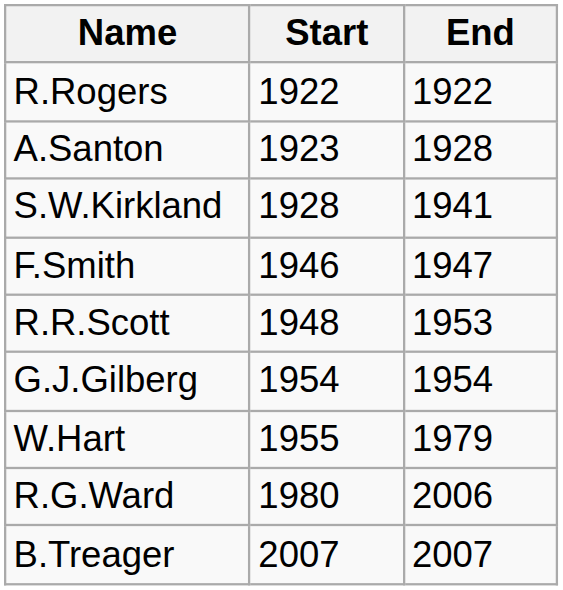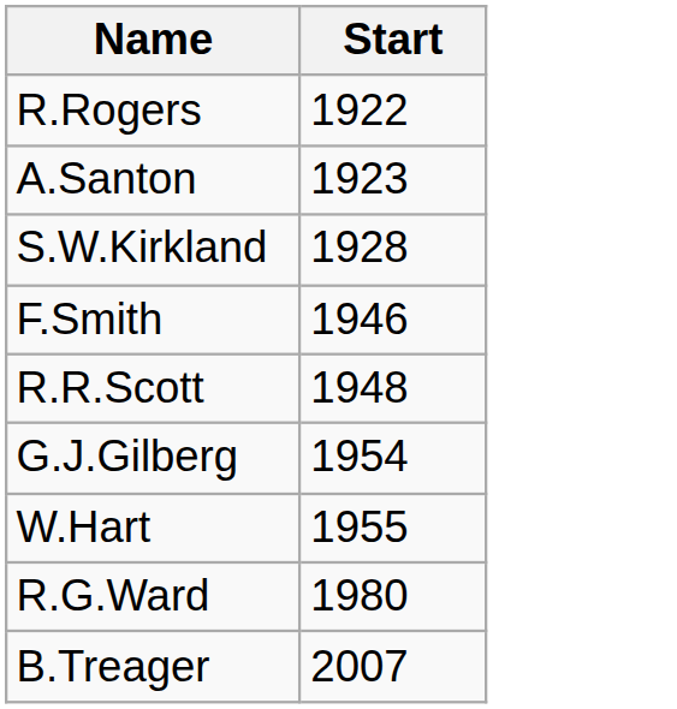- column: End | 1922 | 1928 | 1941 | 1947 | 1953 | 1954 | 1979 | 2006 | 2007
